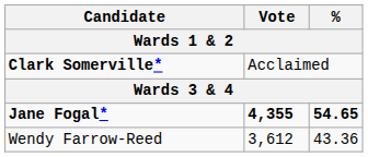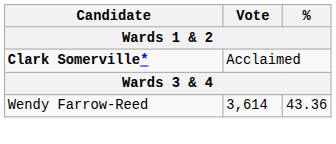- row: Jane Fogal* | 4,355 | 54.65
Wendy Farrow-Reed | Vote: 3,612 -> 3,614
